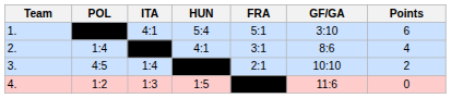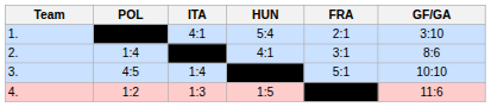- column: Points | 6 | 4 | 2 | 0
1. | FRA: 5:1 -> 2:1
3. | FRA: 2:1 -> 5:1
